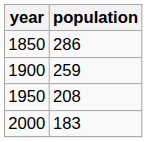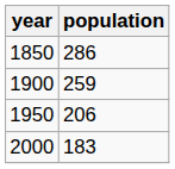1950 | population: 208 -> 206
